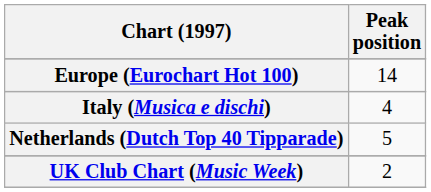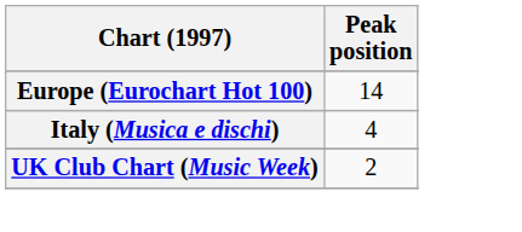- row: Netherlands (Dutch Top 40 Tipparade) | 5
